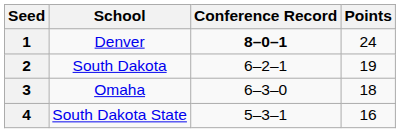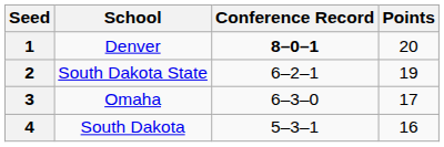1 | Points: 24 -> 20
2 | School: South Dakota -> South Dakota State
3 | Points: 18 -> 17
4 | School: South Dakota State -> South Dakota
